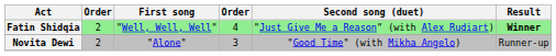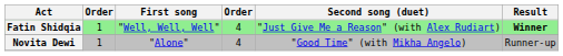Fatin Shidqia | column 2: 2 -> 1
Novita Dewi | column 2: 2 -> 1
Novita Dewi | column 4: 3 -> 4
